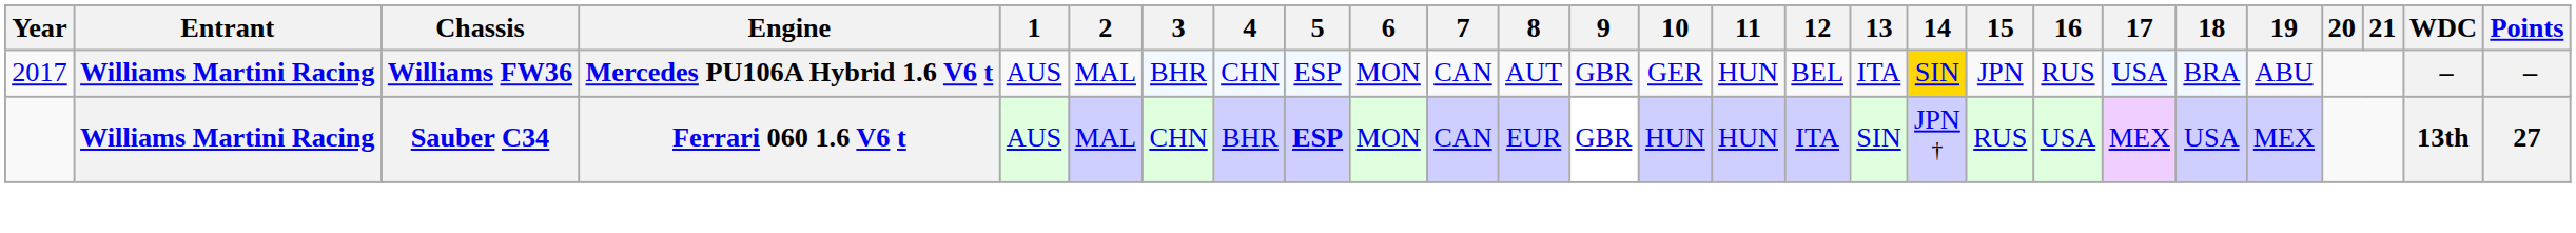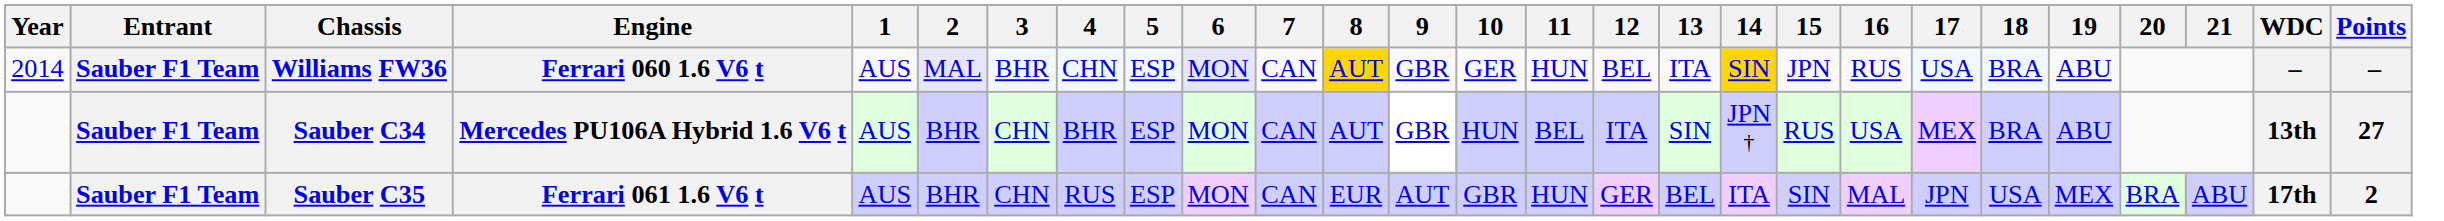Williams FW36 | Year: 2017 -> 2014
Williams FW36 | Entrant: Williams Martini Racing -> Sauber F1 Team
Williams FW36 | Engine: Mercedes PU106A Hybrid 1.6 V6 t -> Ferrari 060 1.6 V6 t
Williams FW36 | 2: no background -> lavender background
Williams FW36 | 6: no background -> lavender background
Williams FW36 | 8: no background -> gold background
Sauber C34 | Entrant: Williams Martini Racing -> Sauber F1 Team
Sauber C34 | Engine: Ferrari 060 1.6 V6 t -> Mercedes PU106A Hybrid 1.6 V6 t
Sauber C34 | 2: MAL -> BHR
Sauber C34 | 5: bold -> normal
Sauber C34 | 8: EUR -> AUT
Sauber C34 | 11: HUN -> BEL
Sauber C34 | 18: USA -> BRA
Sauber C34 | 19: MEX -> ABU
+ row: Sauber F1 Team | Sauber C35 | Ferrari 061 1.6 V6 t | AUS | BHR | CHN | RUS | ESP | MON | CAN | EUR | AUT | GBR | HUN | GER | BEL | ITA | SIN | MAL | JPN | USA | MEX | BRA | ABU | 17th | 2
